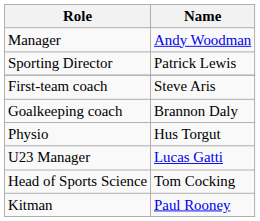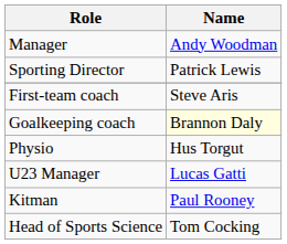Goalkeeping coach | Name: no background -> lightyellow background
rows swapped: Head of Sports Science <-> Kitman
